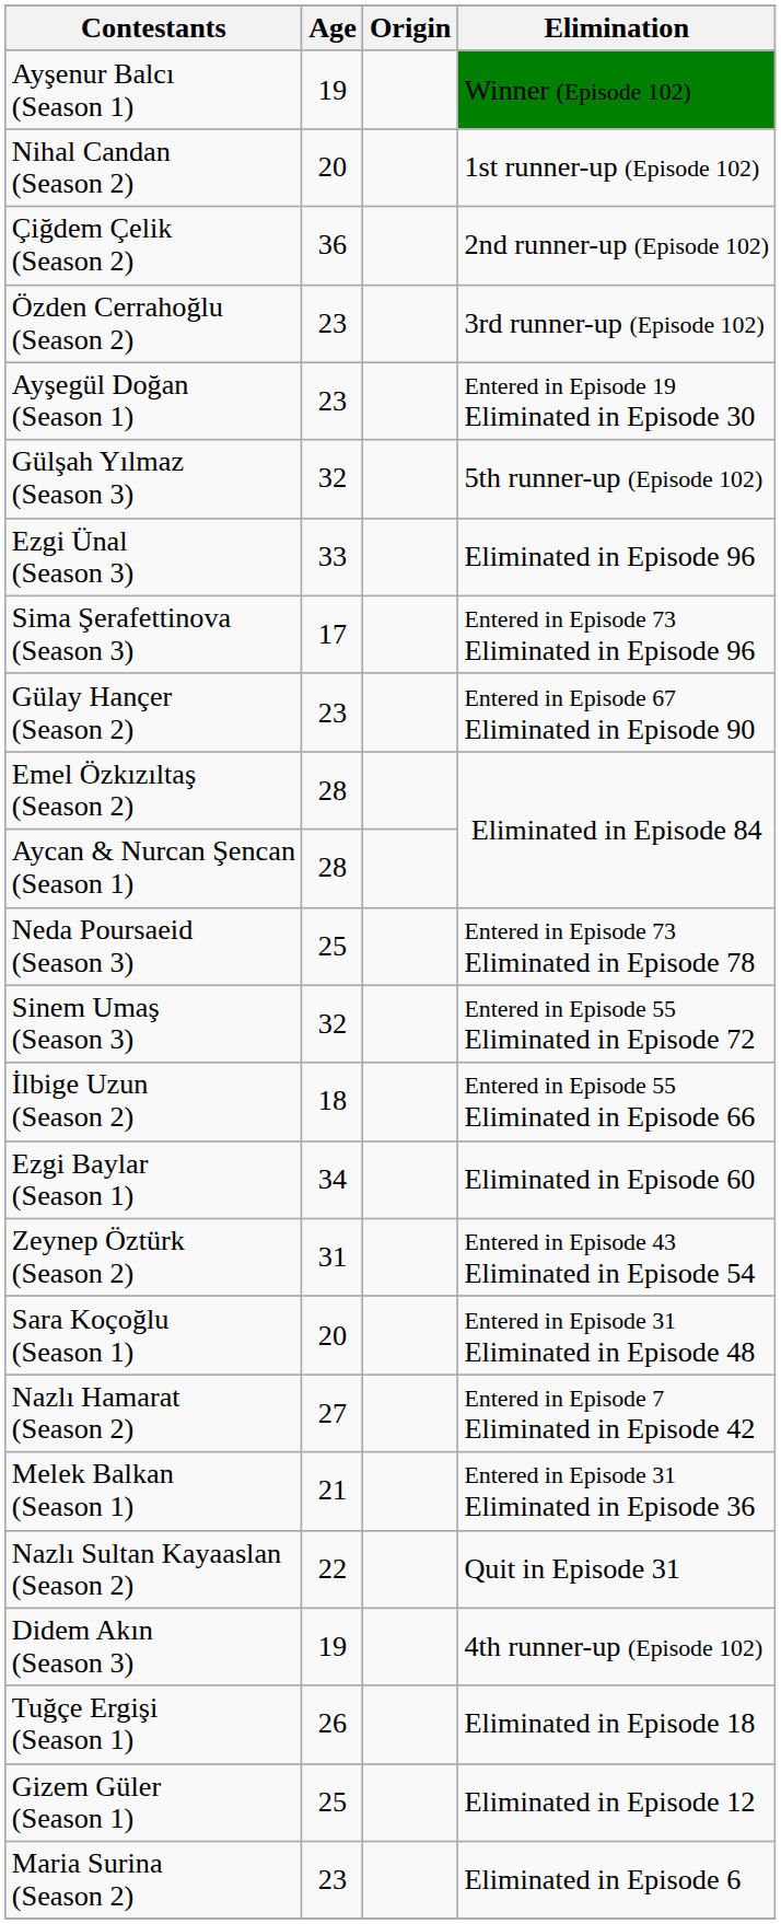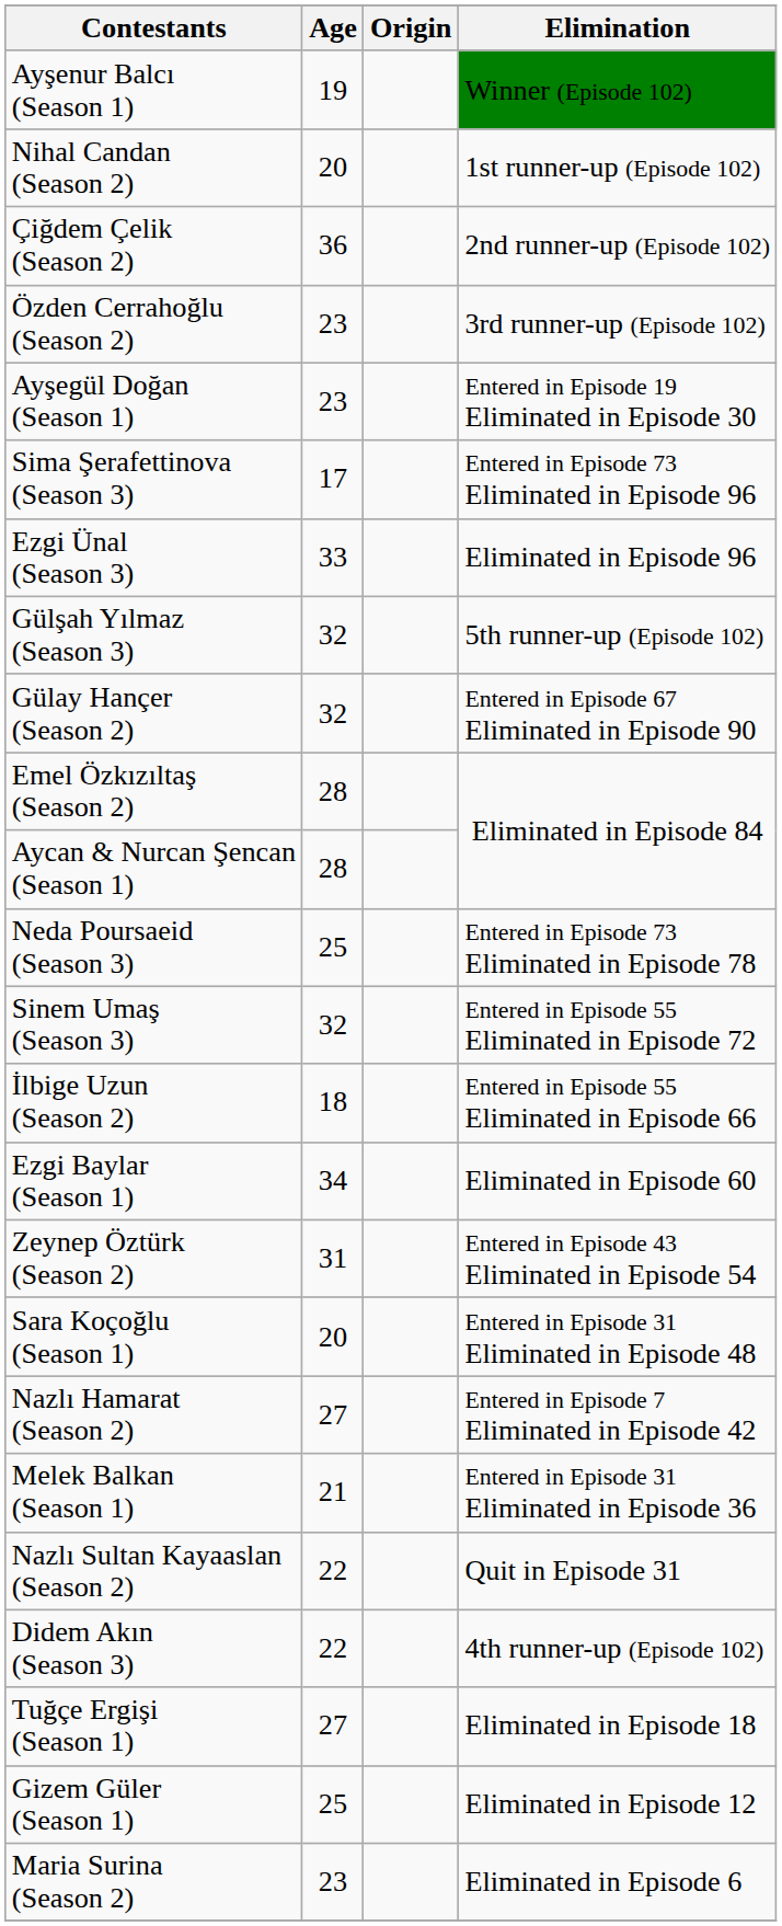rows swapped: Gülşah Yılmaz (Season 3) <-> Sima Şerafettinova (Season 3)
Gülay Hançer (Season 2) | Age: 23 -> 32
Didem Akın (Season 3) | Age: 19 -> 22
Tuğçe Ergişi (Season 1) | Age: 26 -> 27
